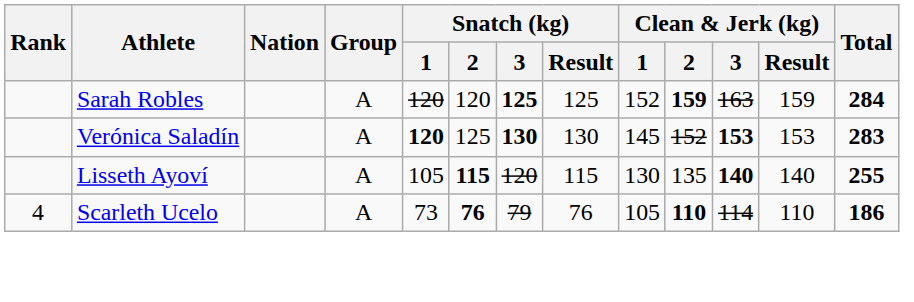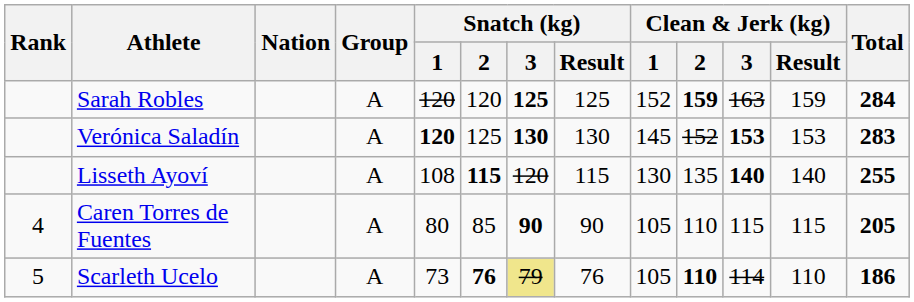Lisseth Ayoví | Snatch (kg) / 1: 105 -> 108
+ row: 4 | Caren Torres de Fuentes | A | 80 | 85 | 90 | 90 | 105 | 110 | 115 | 115 | 205
Scarleth Ucelo | Rank: 4 -> 5
Scarleth Ucelo | Snatch (kg) / 3: no background -> khaki background
